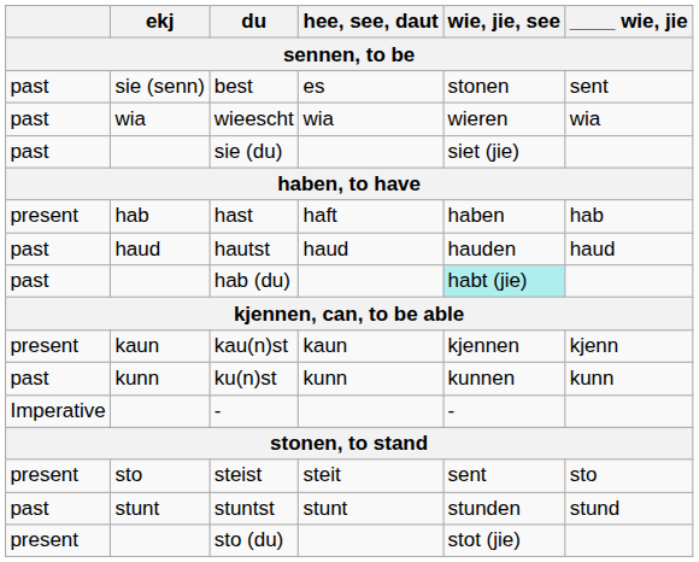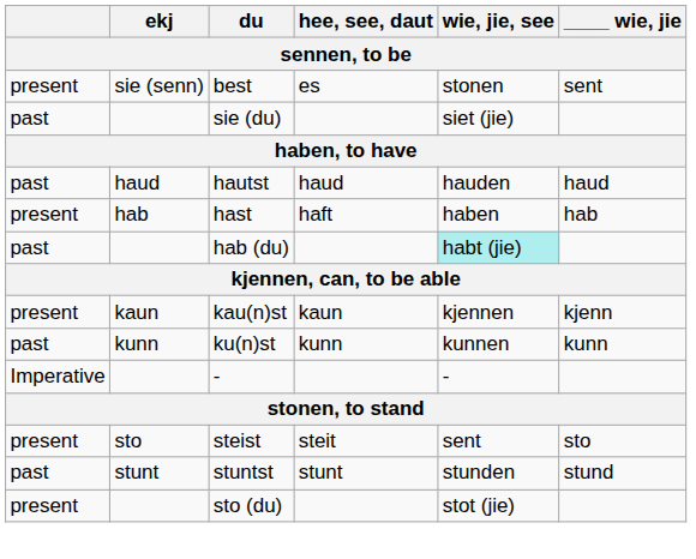best | column 1: past -> present
- row: past | wia | wieescht | wia | wieren | wia
rows swapped: hast <-> hautst
